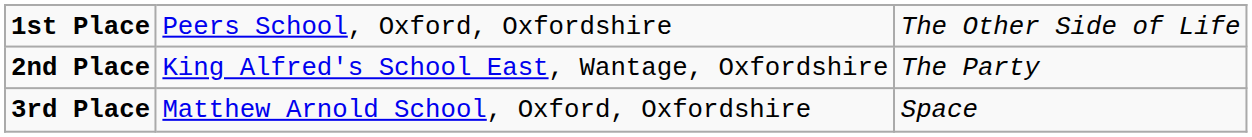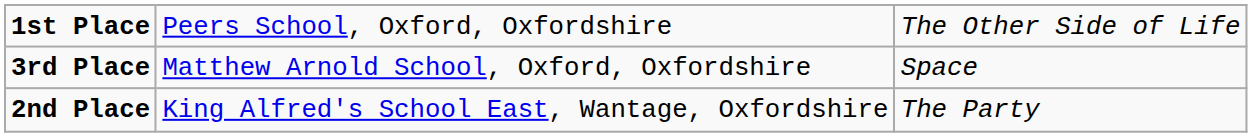rows swapped: 2nd Place <-> 3rd Place
